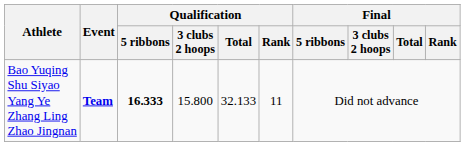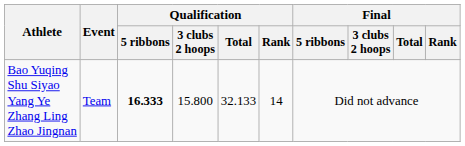Bao Yuqing Shu Siyao Yang Ye Zhang Ling Zhao Jingnan | Event: bold -> normal
Bao Yuqing Shu Siyao Yang Ye Zhang Ling Zhao Jingnan | Qualification / Rank: 11 -> 14
